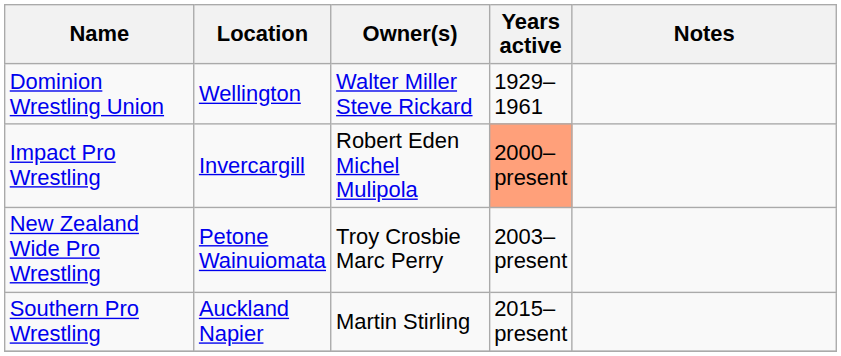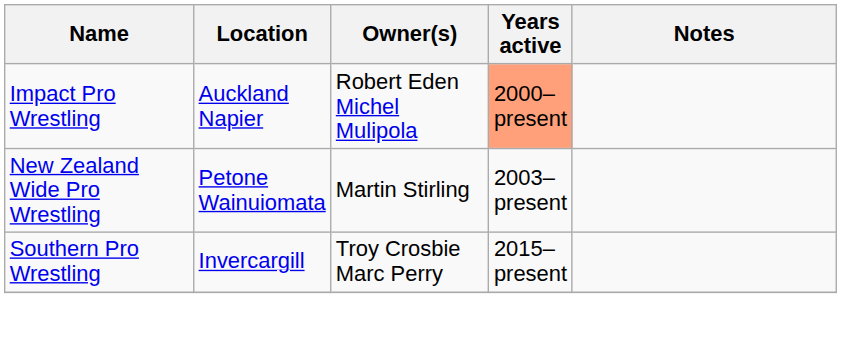- row: Dominion Wrestling Union | Wellington | Walter Miller Steve Rickard | 1929–1961
Impact Pro Wrestling | Location: Invercargill -> Auckland Napier
New Zealand Wide Pro Wrestling | Owner(s): Troy Crosbie Marc Perry -> Martin Stirling
Southern Pro Wrestling | Location: Auckland Napier -> Invercargill
Southern Pro Wrestling | Owner(s): Martin Stirling -> Troy Crosbie Marc Perry
